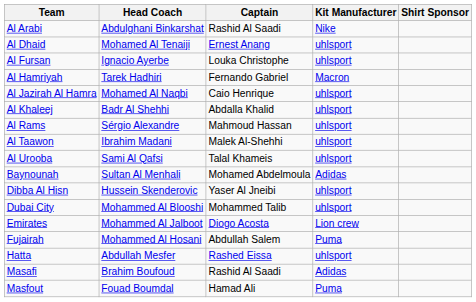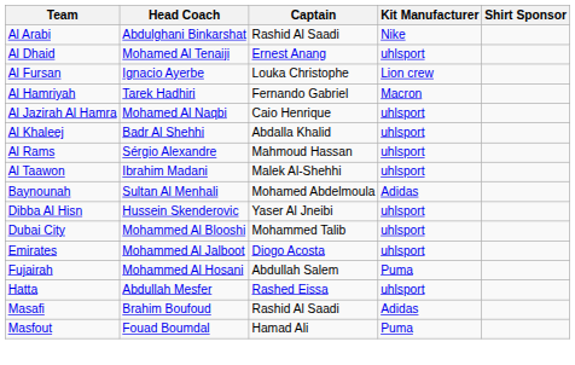Al Fursan | Kit Manufacturer: uhlsport -> Lion crew
- row: Al Urooba | Sami Al Qafsi | Talal Khameis | uhlsport
Emirates | Kit Manufacturer: Lion crew -> uhlsport
